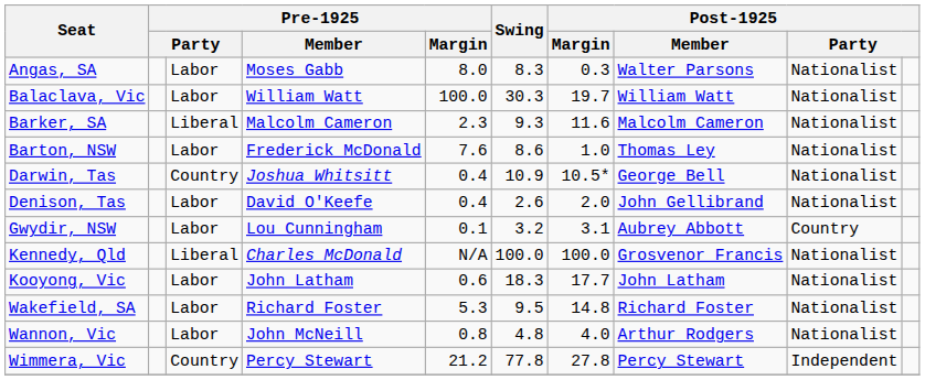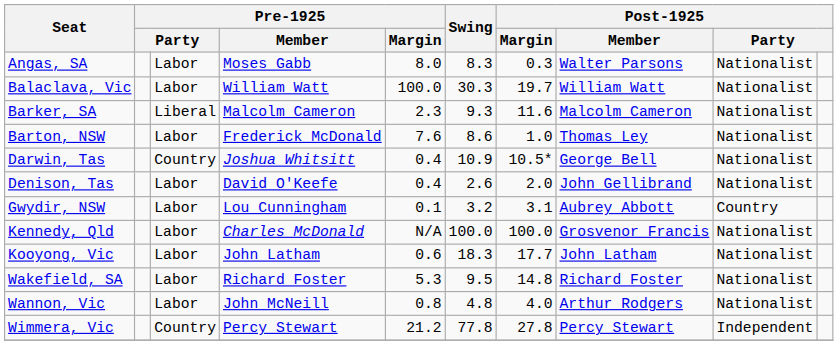Kennedy, Qld | column 3: Liberal -> Labor
